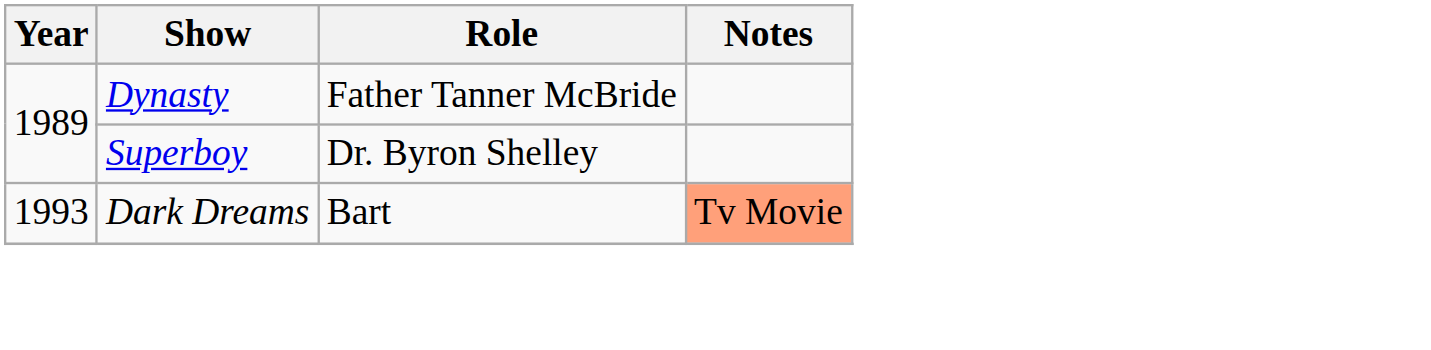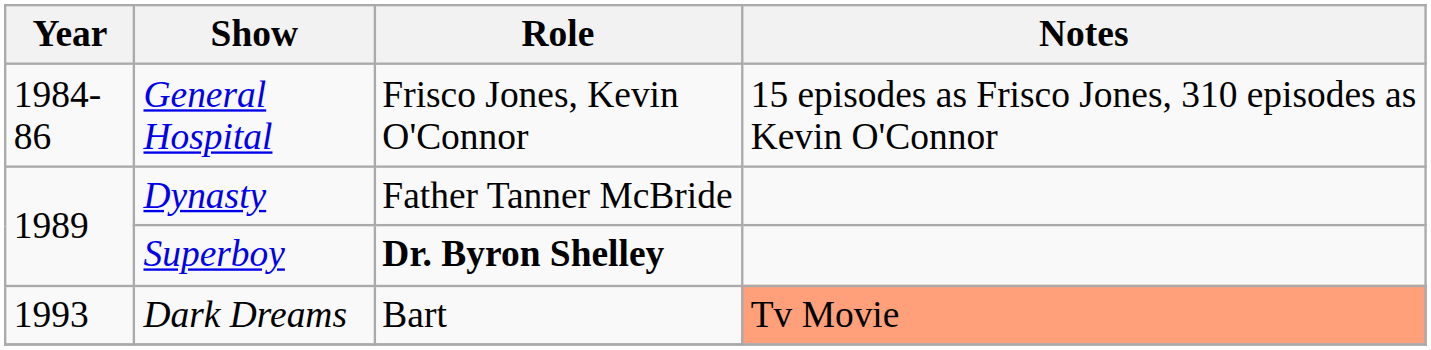+ row: 1984-86 | General Hospital | Frisco Jones, Kevin O'Connor | 15 episodes as Frisco Jones, 310 episodes as Kevin O'Connor
Superboy | Role: normal -> bold
